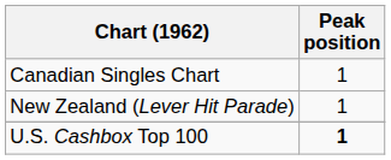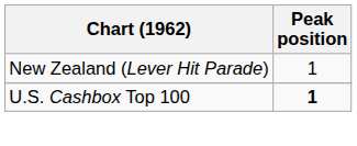- row: Canadian Singles Chart | 1
